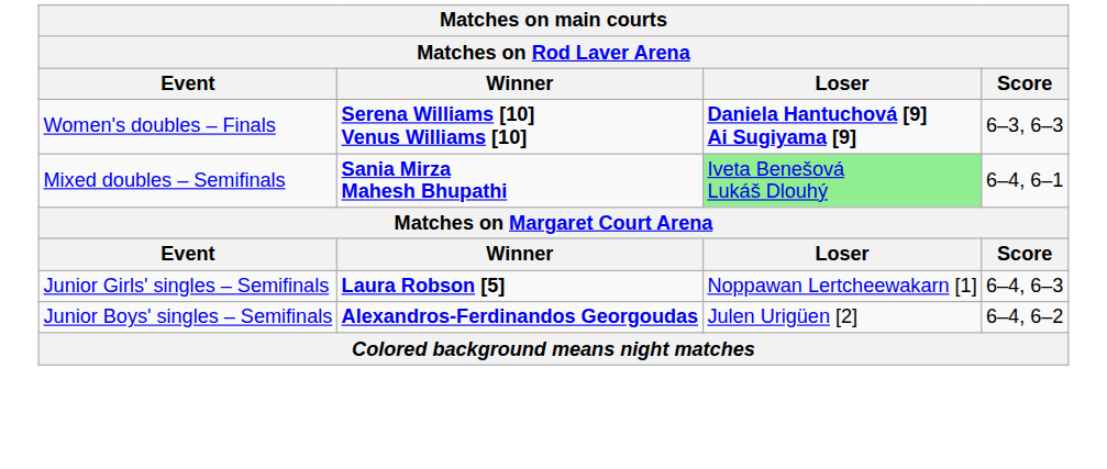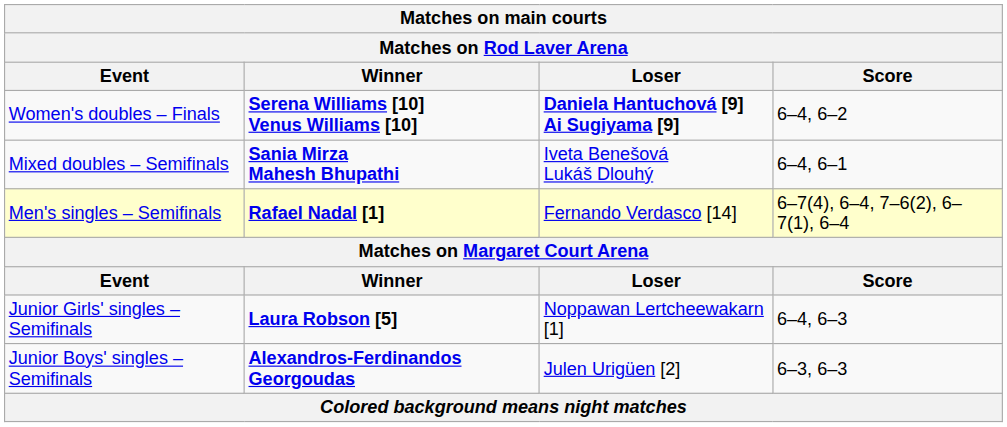Women's doubles – Finals | Score: 6–3, 6–3 -> 6–4, 6–2
Mixed doubles – Semifinals | Loser: lightgreen background -> no background
+ row: Men's singles – Semifinals | Rafael Nadal [1] | Fernando Verdasco [14] | 6–7(4), 6–4, 7–6(2), 6–7(1), 6–4
Junior Boys' singles – Semifinals | Score: 6–4, 6–2 -> 6–3, 6–3
